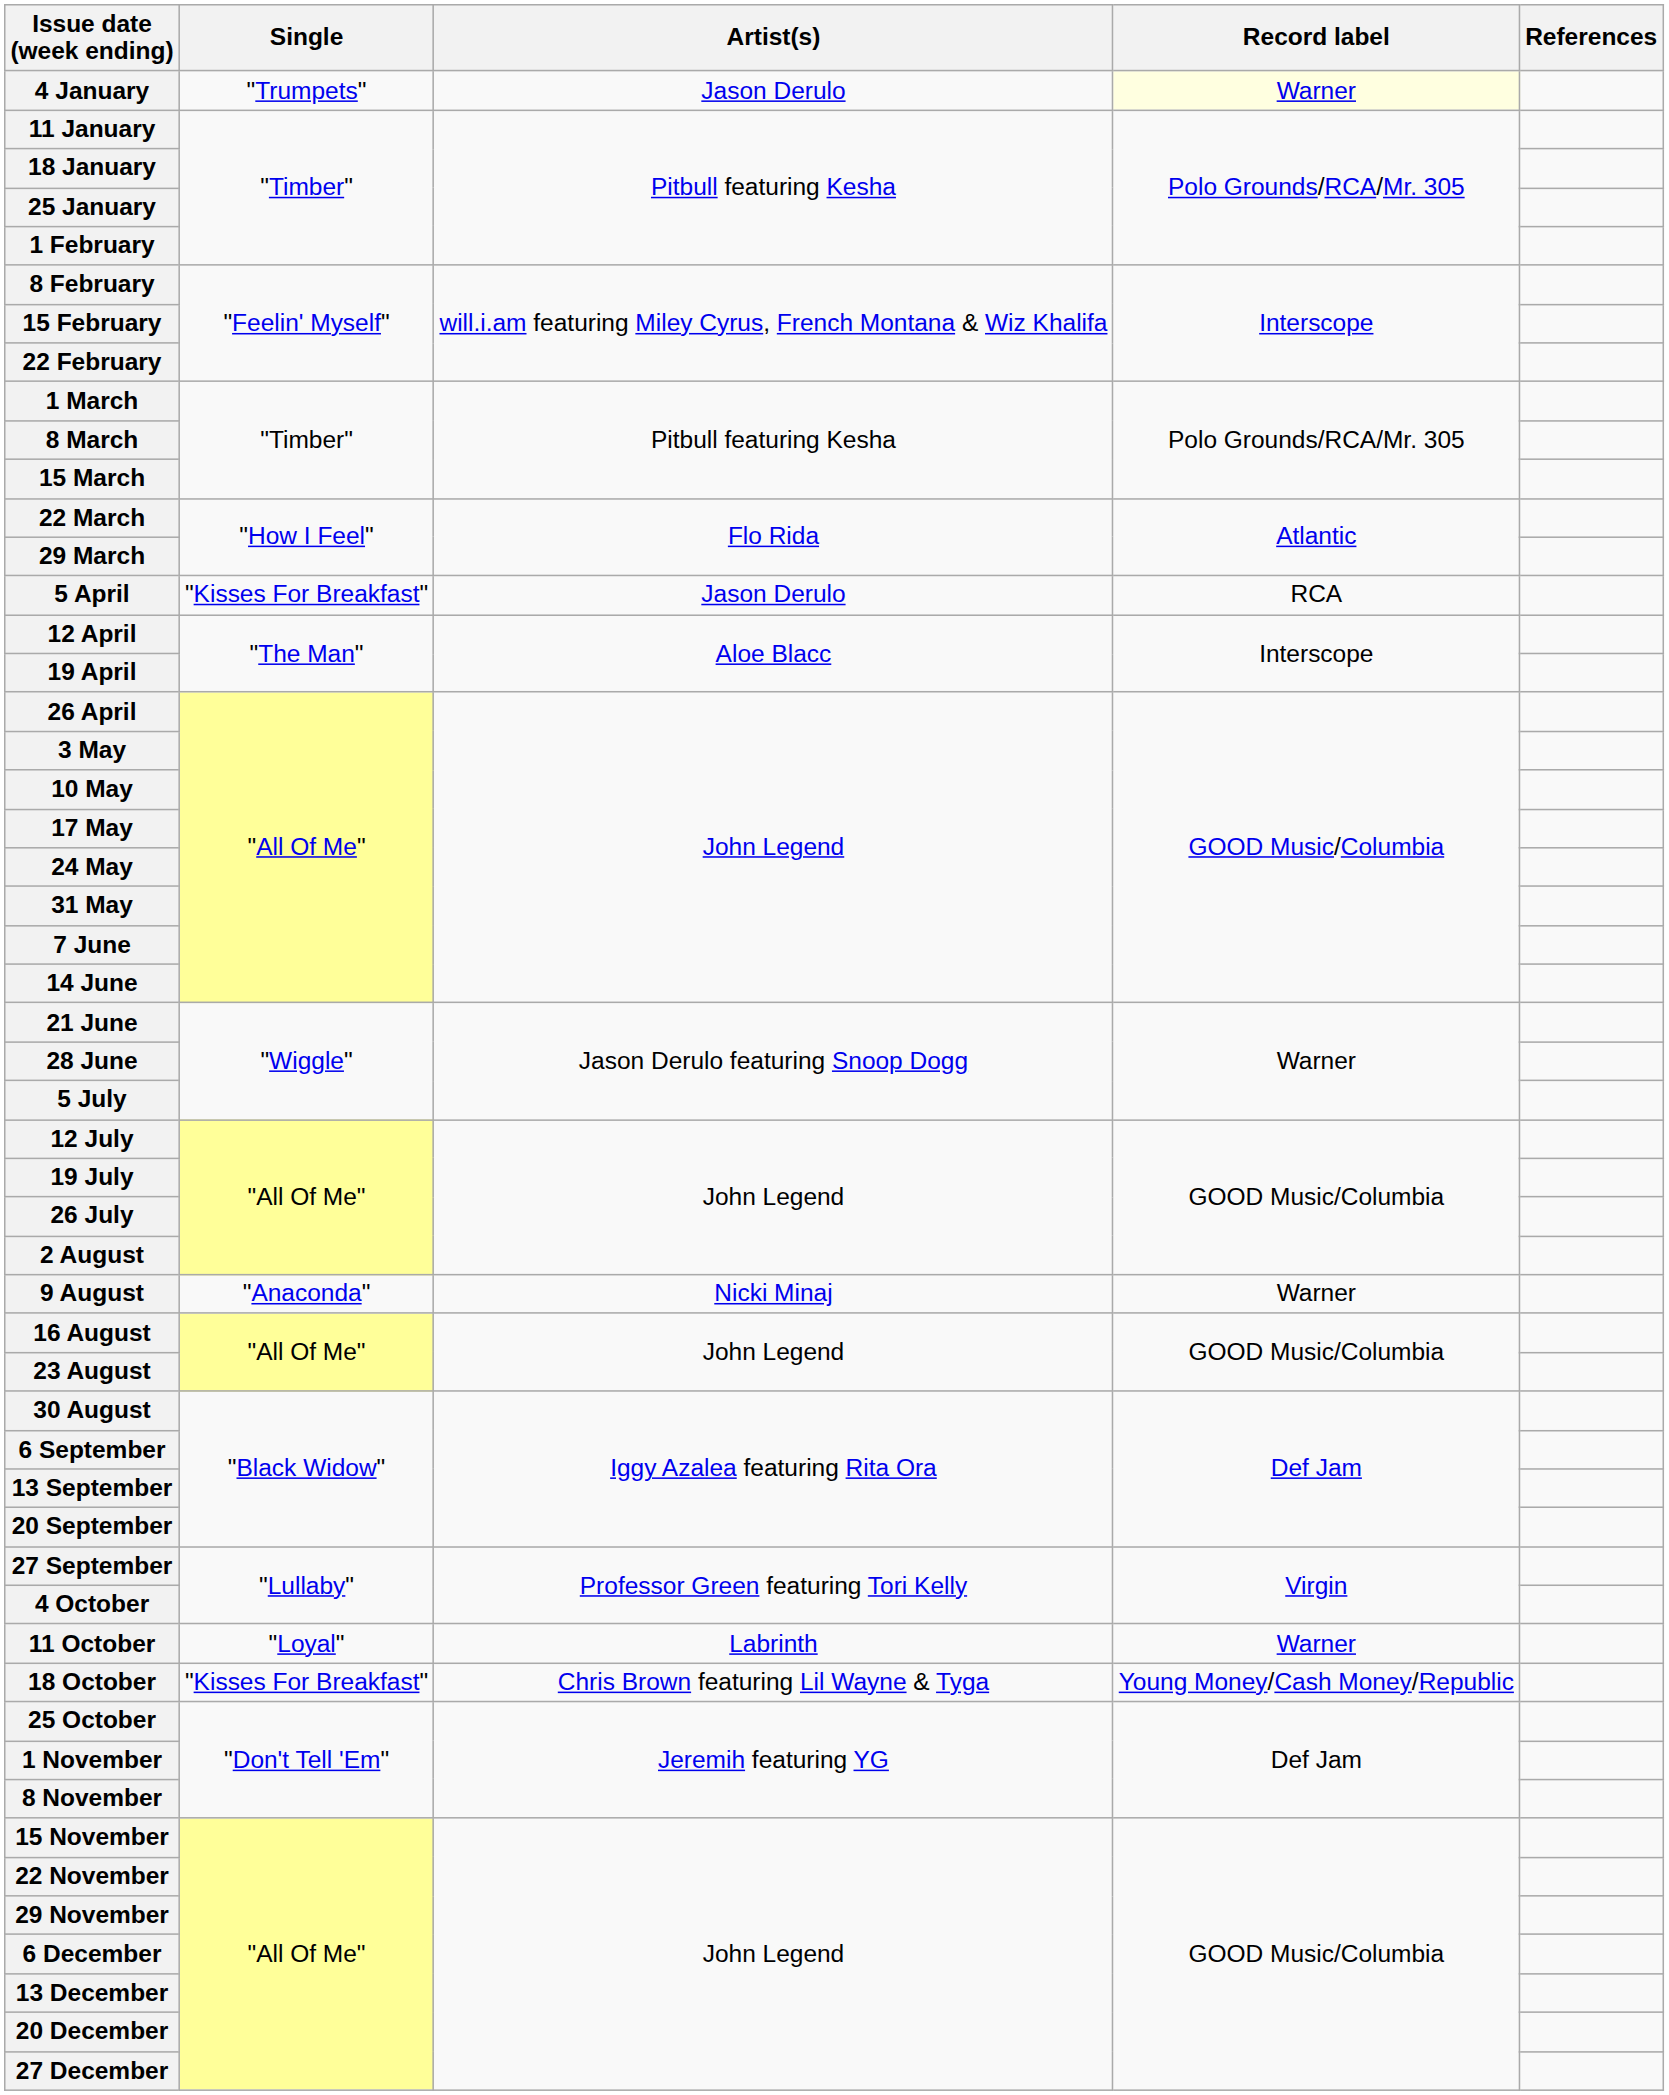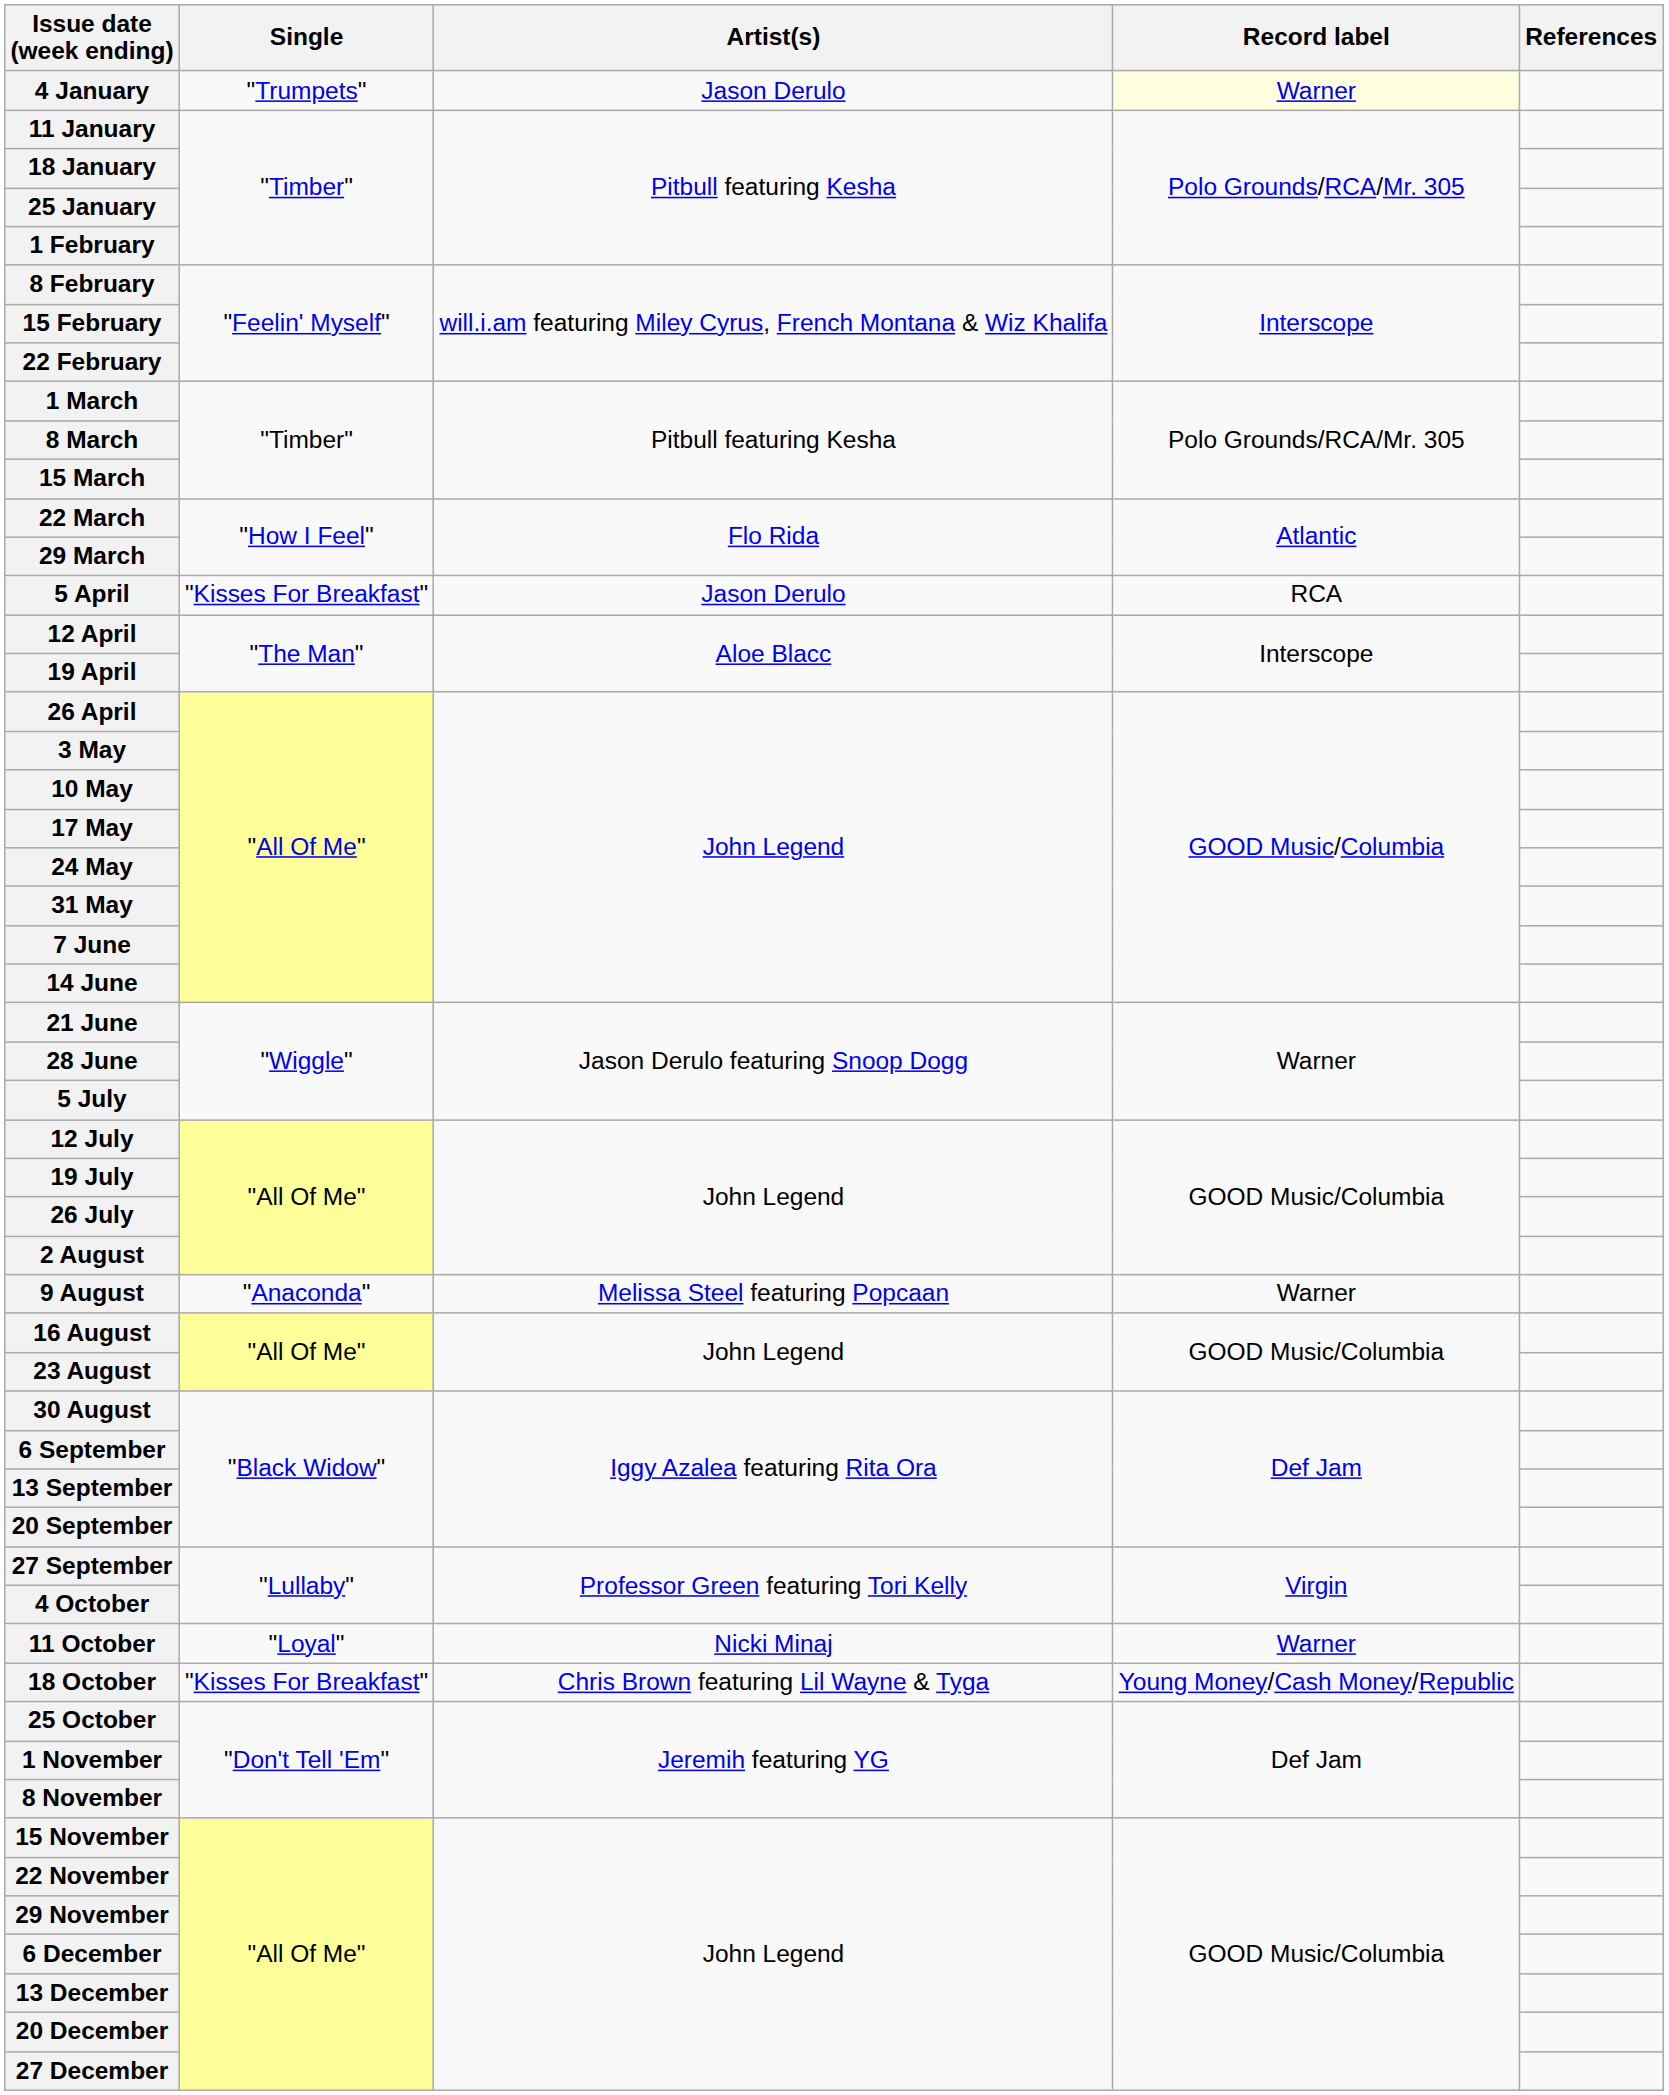9 August | Artist(s): Nicki Minaj -> Melissa Steel featuring Popcaan
11 October | Artist(s): Labrinth -> Nicki Minaj
